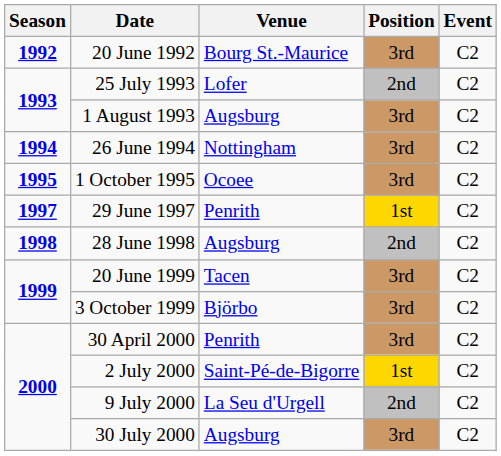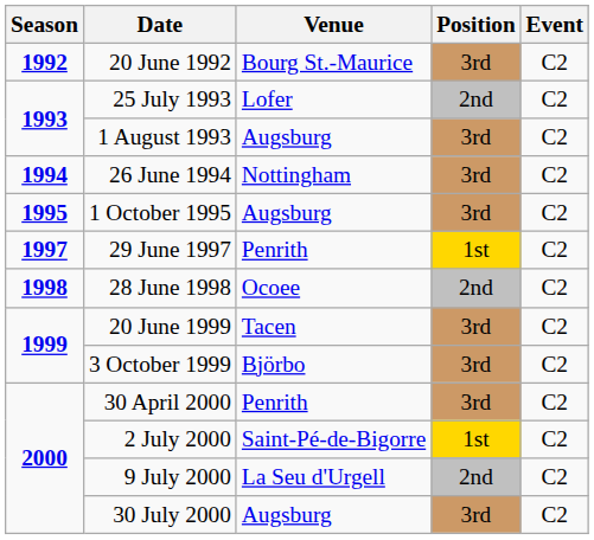1 October 1995 | Venue: Ocoee -> Augsburg
28 June 1998 | Venue: Augsburg -> Ocoee
